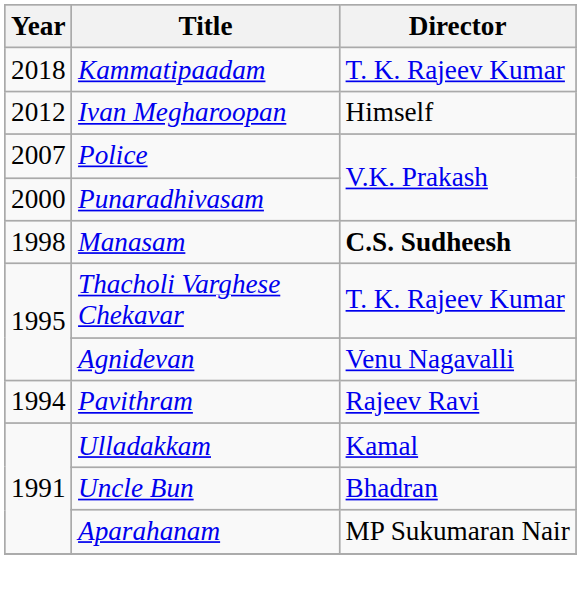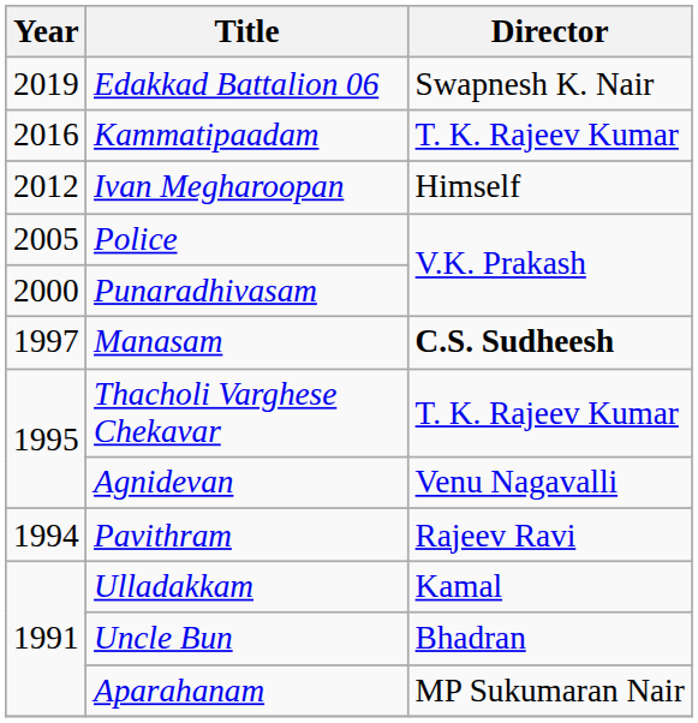+ row: 2019 | Edakkad Battalion 06 | Swapnesh K. Nair
Kammatipaadam | Year: 2018 -> 2016
Police | Year: 2007 -> 2005
Manasam | Year: 1998 -> 1997
